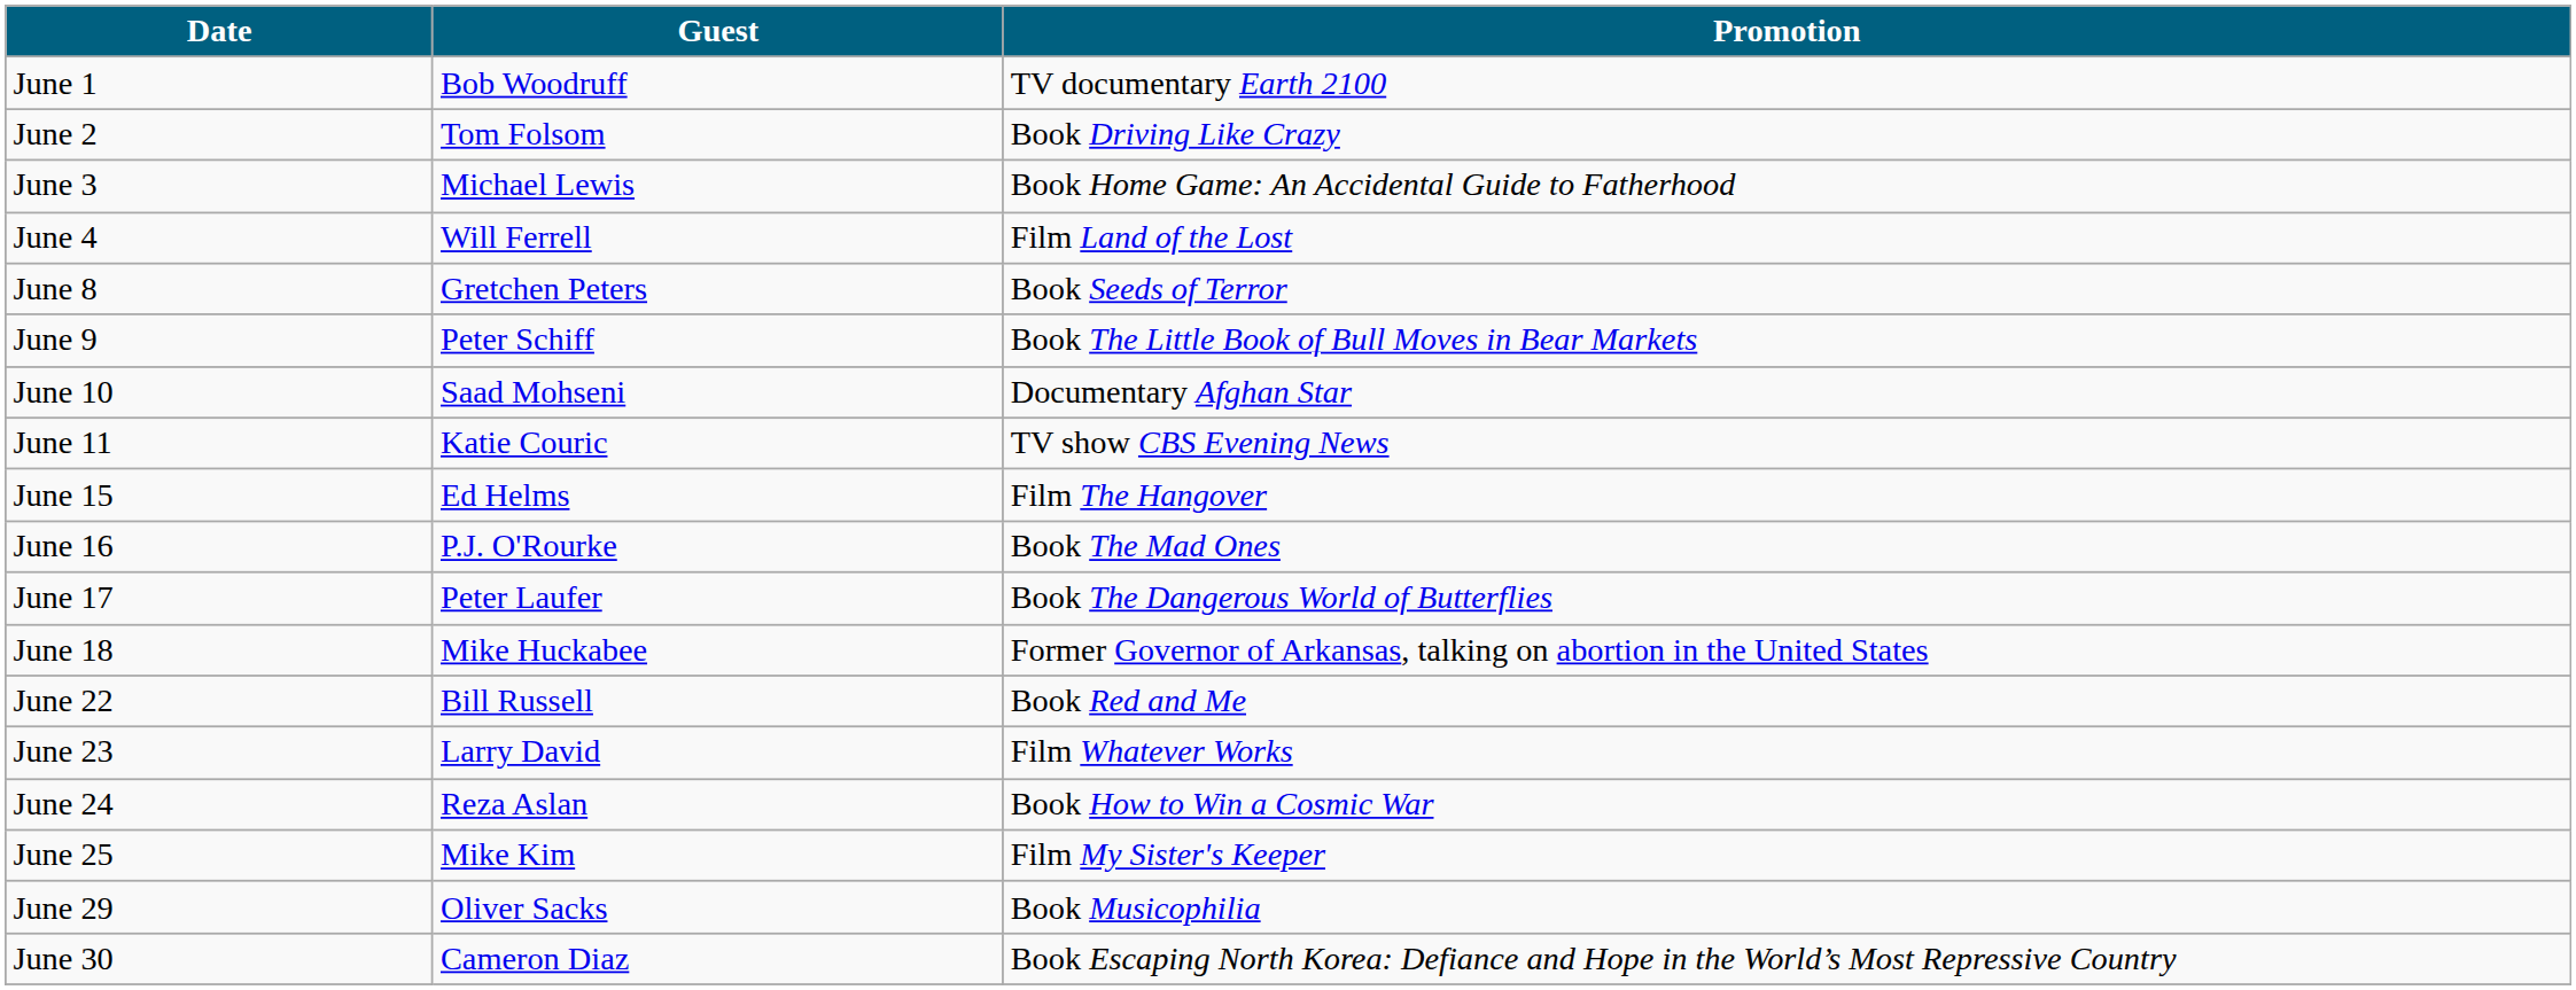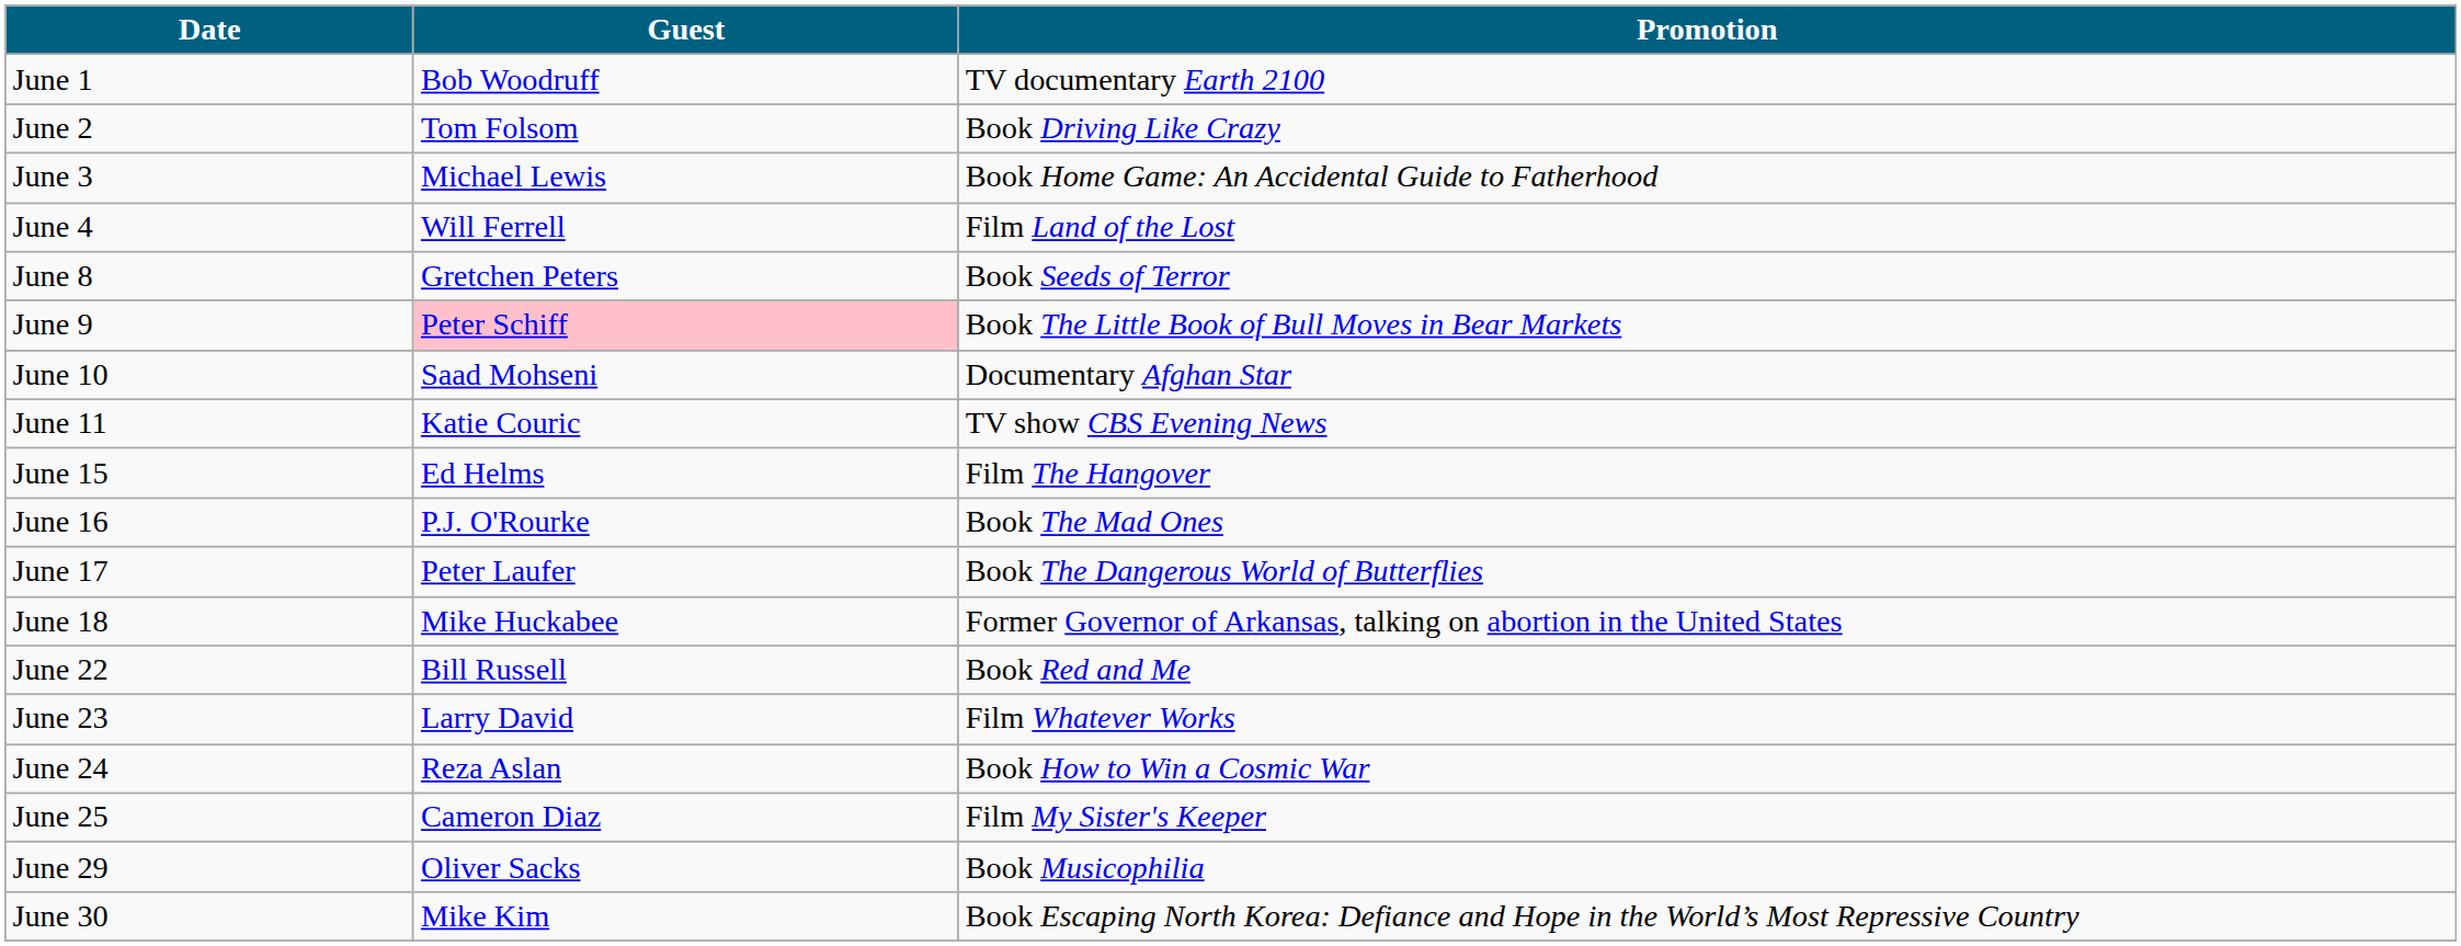June 9 | Guest: no background -> pink background
June 25 | Guest: Mike Kim -> Cameron Diaz
June 30 | Guest: Cameron Diaz -> Mike Kim
